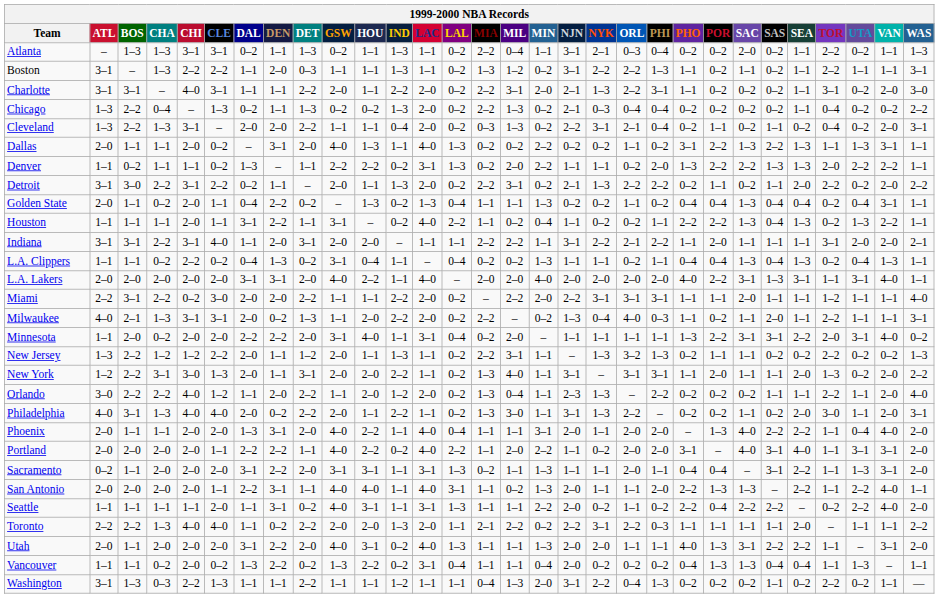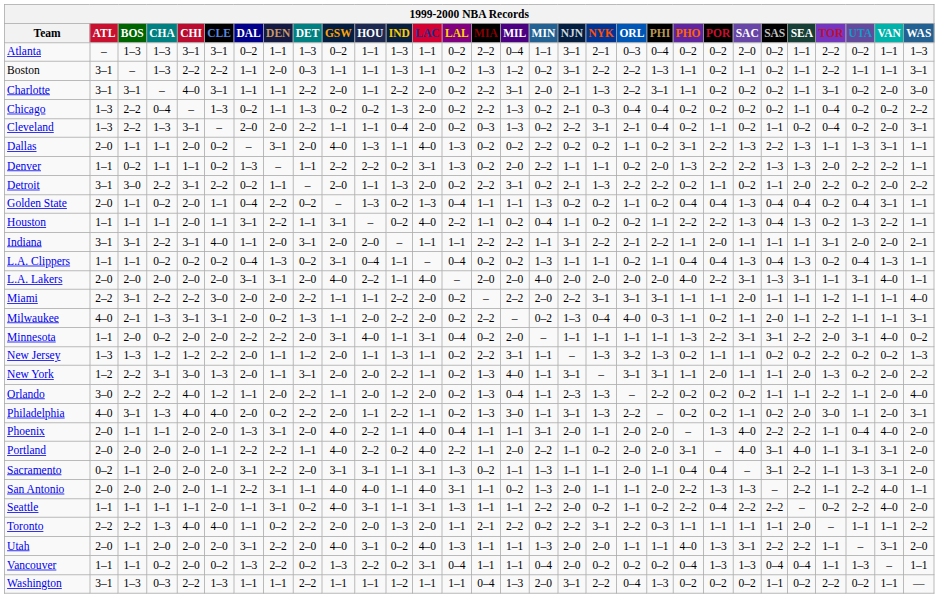L.A. Clippers | CHI: 2–2 -> 0–2
Miami | CHI: 0–2 -> 2–2
New Jersey | BOS: 2–2 -> 1–3
